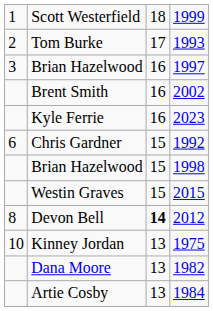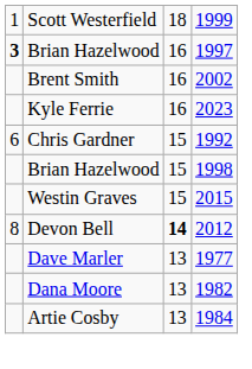- row: 2 | Tom Burke | 17 | 1993
Brian Hazelwood / 1997 | column 1: normal -> bold
- row: 10 | Kinney Jordan | 13 | 1975
+ row: Dave Marler | 13 | 1977
